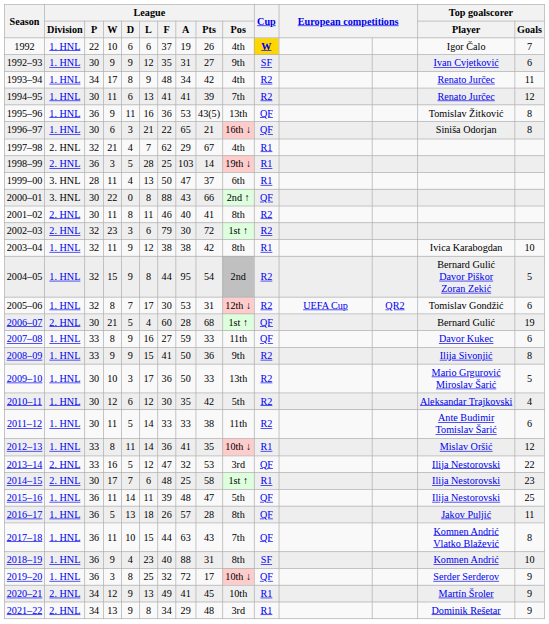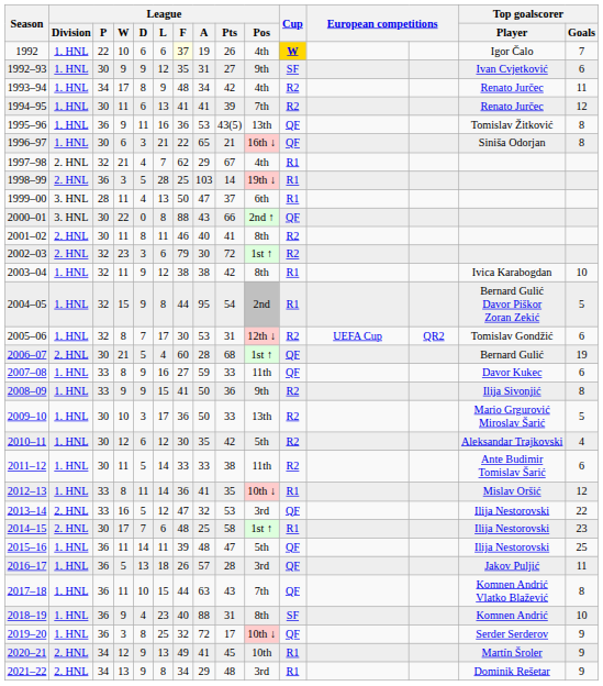1992 | League / F: no background -> lightyellow background
2004–05 | Cup: R2 -> R1
2016–17 | League / Pos: 8th -> 3rd
